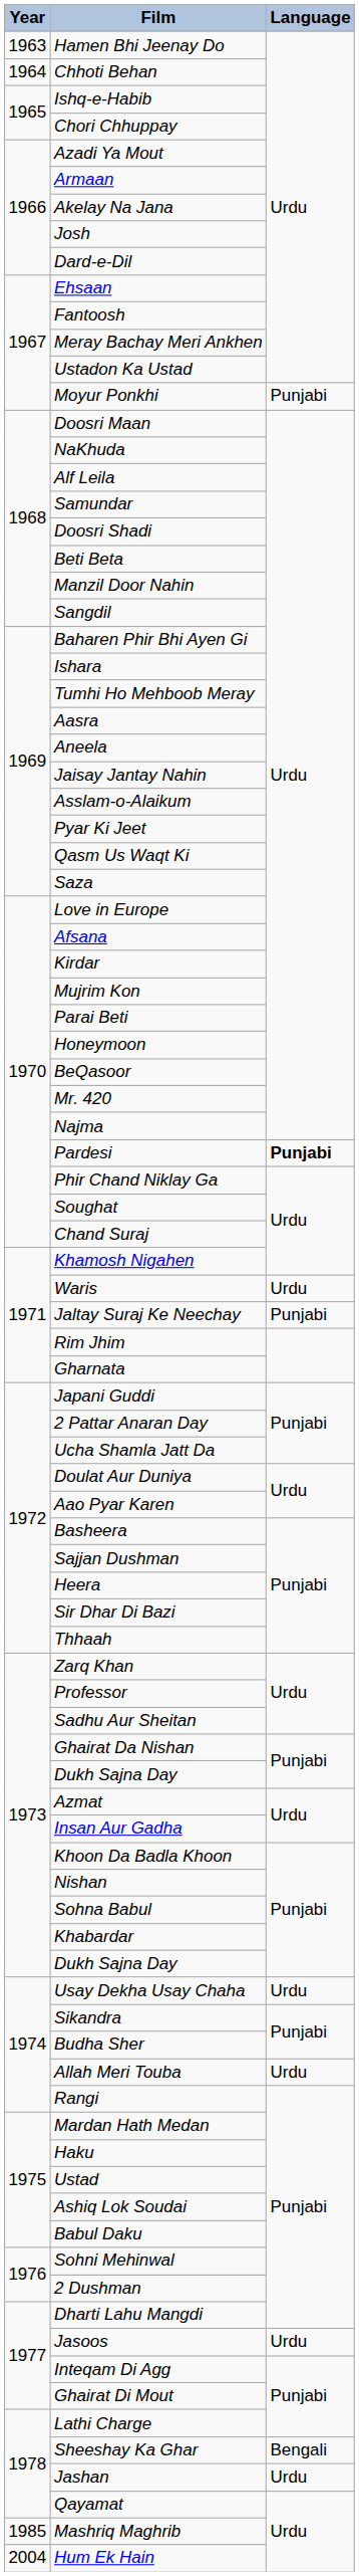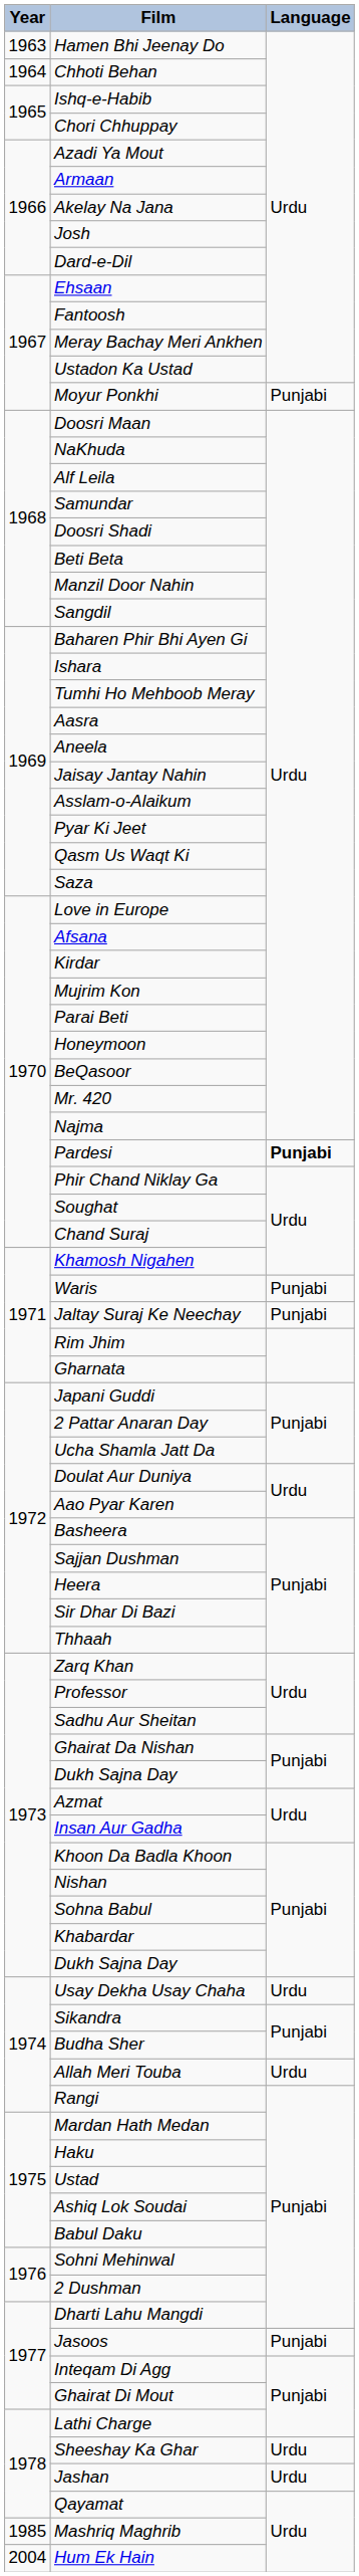Waris | Language: Urdu -> Punjabi
Jasoos | Language: Urdu -> Punjabi
Sheeshay Ka Ghar | Language: Bengali -> Urdu
